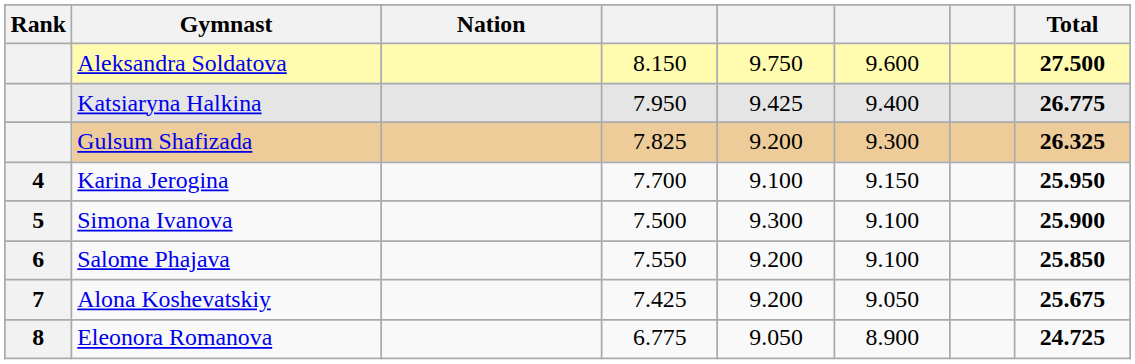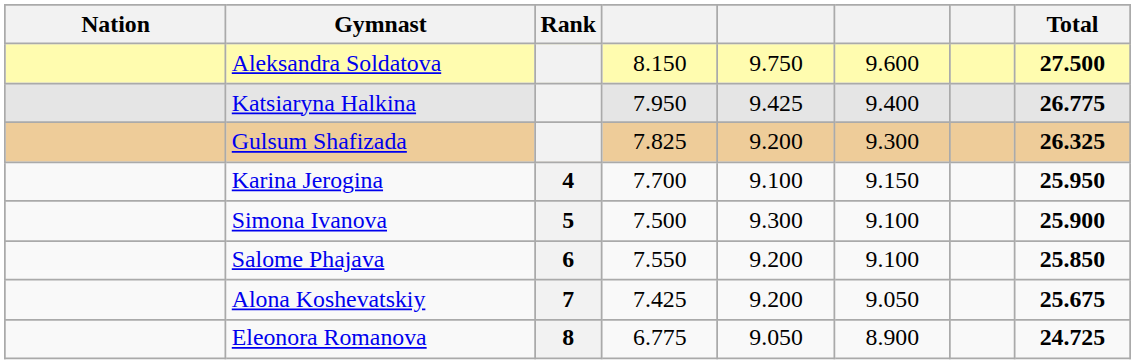columns swapped: Rank <-> Nation
